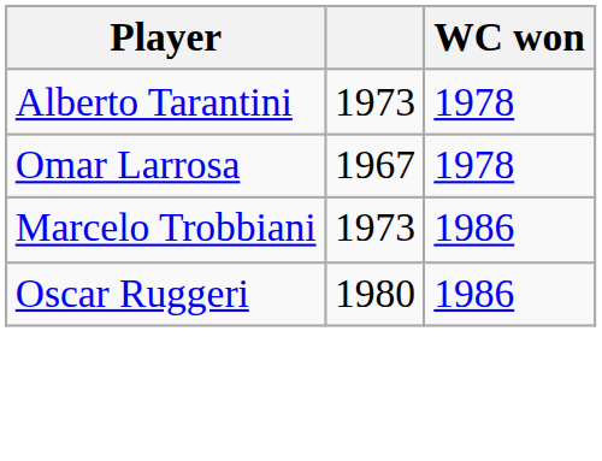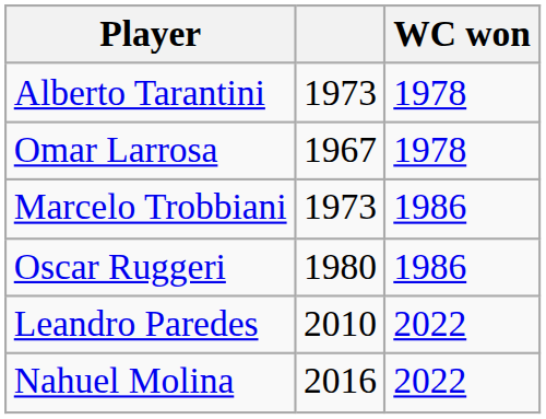+ row: Leandro Paredes | 2010 | 2022
+ row: Nahuel Molina | 2016 | 2022
